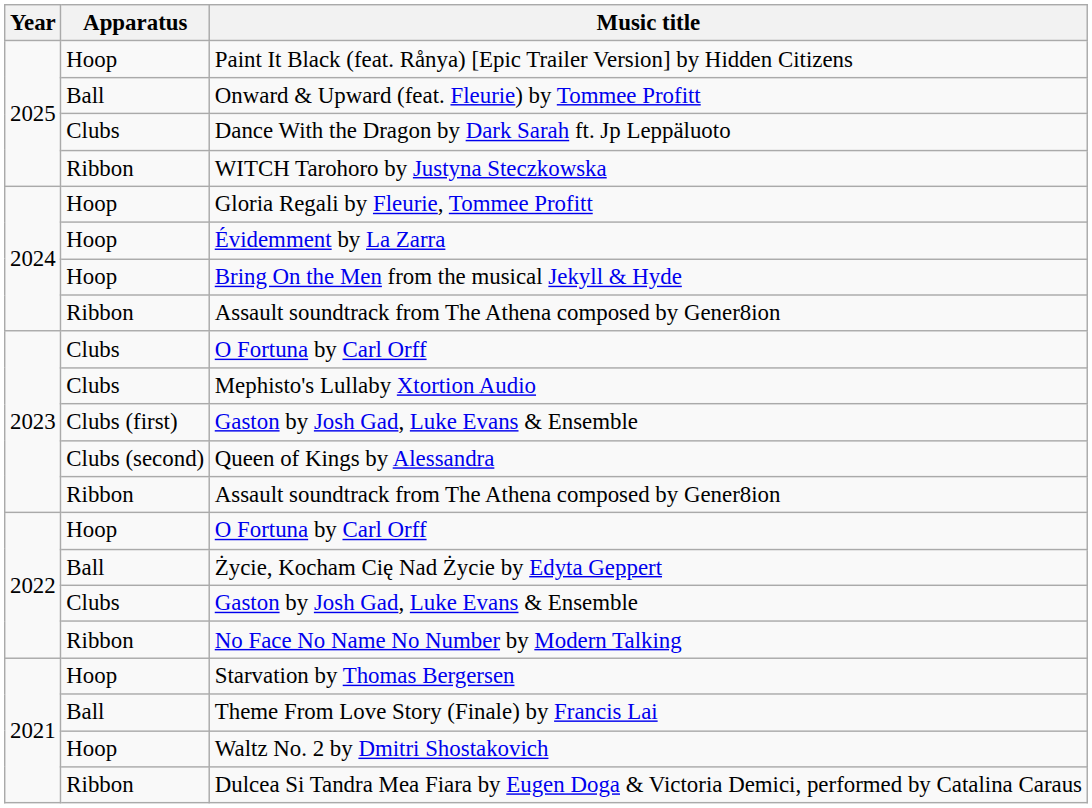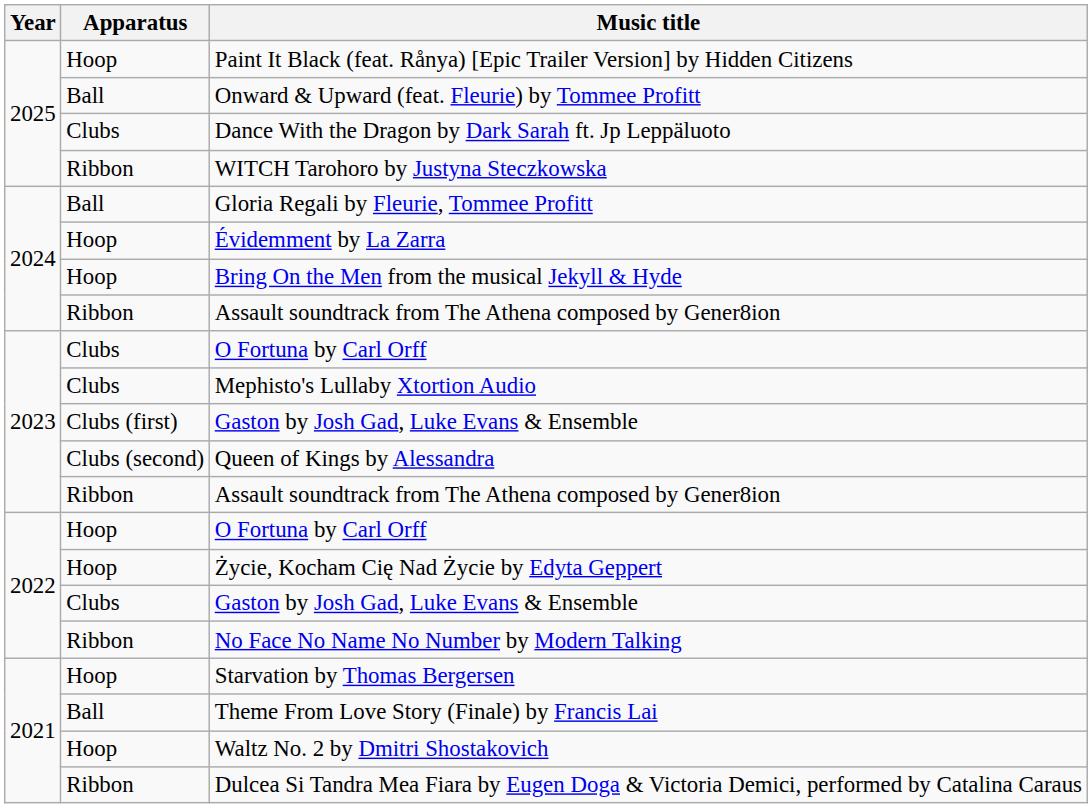Gloria Regali by Fleurie, Tommee Profitt | Apparatus: Hoop -> Ball
Życie, Kocham Cię Nad Życie by Edyta Geppert | Apparatus: Ball -> Hoop
